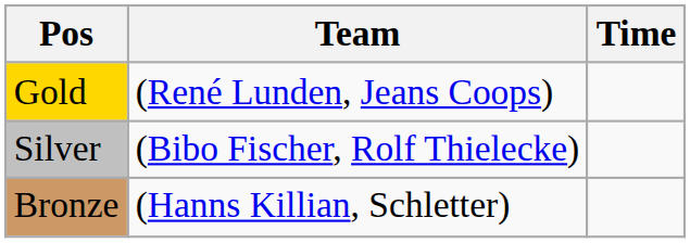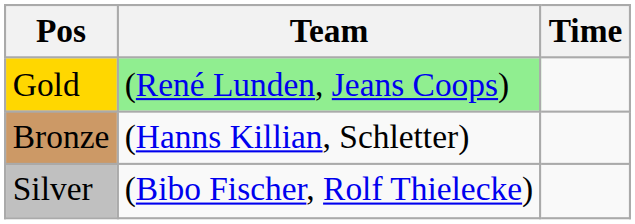Gold | Team: no background -> lightgreen background
rows swapped: Silver <-> Bronze
